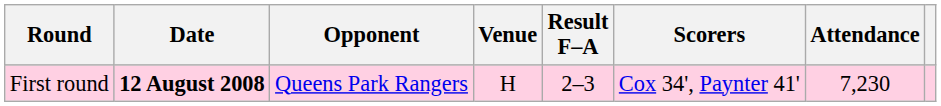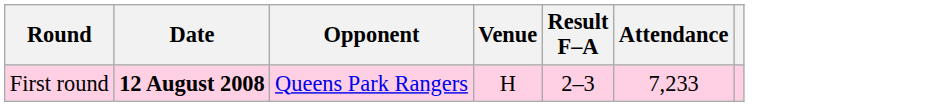- column: Scorers | Cox 34', Paynter 41'
First round | Attendance: 7,230 -> 7,233
